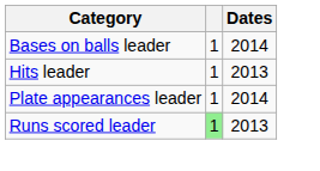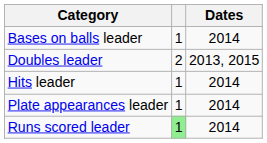+ row: Doubles leader | 2 | 2013, 2015
Hits leader | Dates: 2013 -> 2014
Runs scored leader | Dates: 2013 -> 2014
